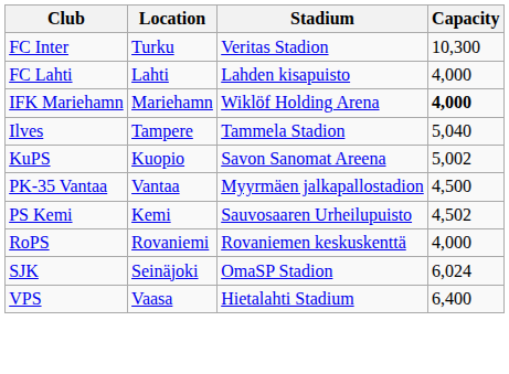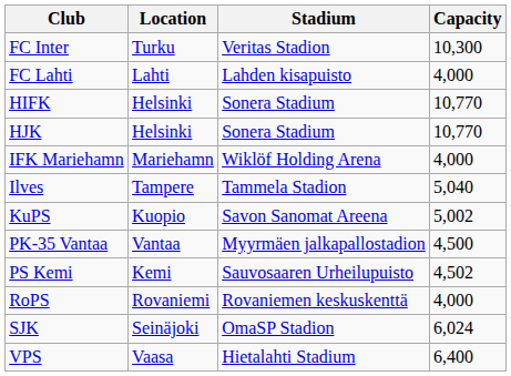+ row: HIFK | Helsinki | Sonera Stadium | 10,770
+ row: HJK | Helsinki | Sonera Stadium | 10,770
IFK Mariehamn | Capacity: bold -> normal
